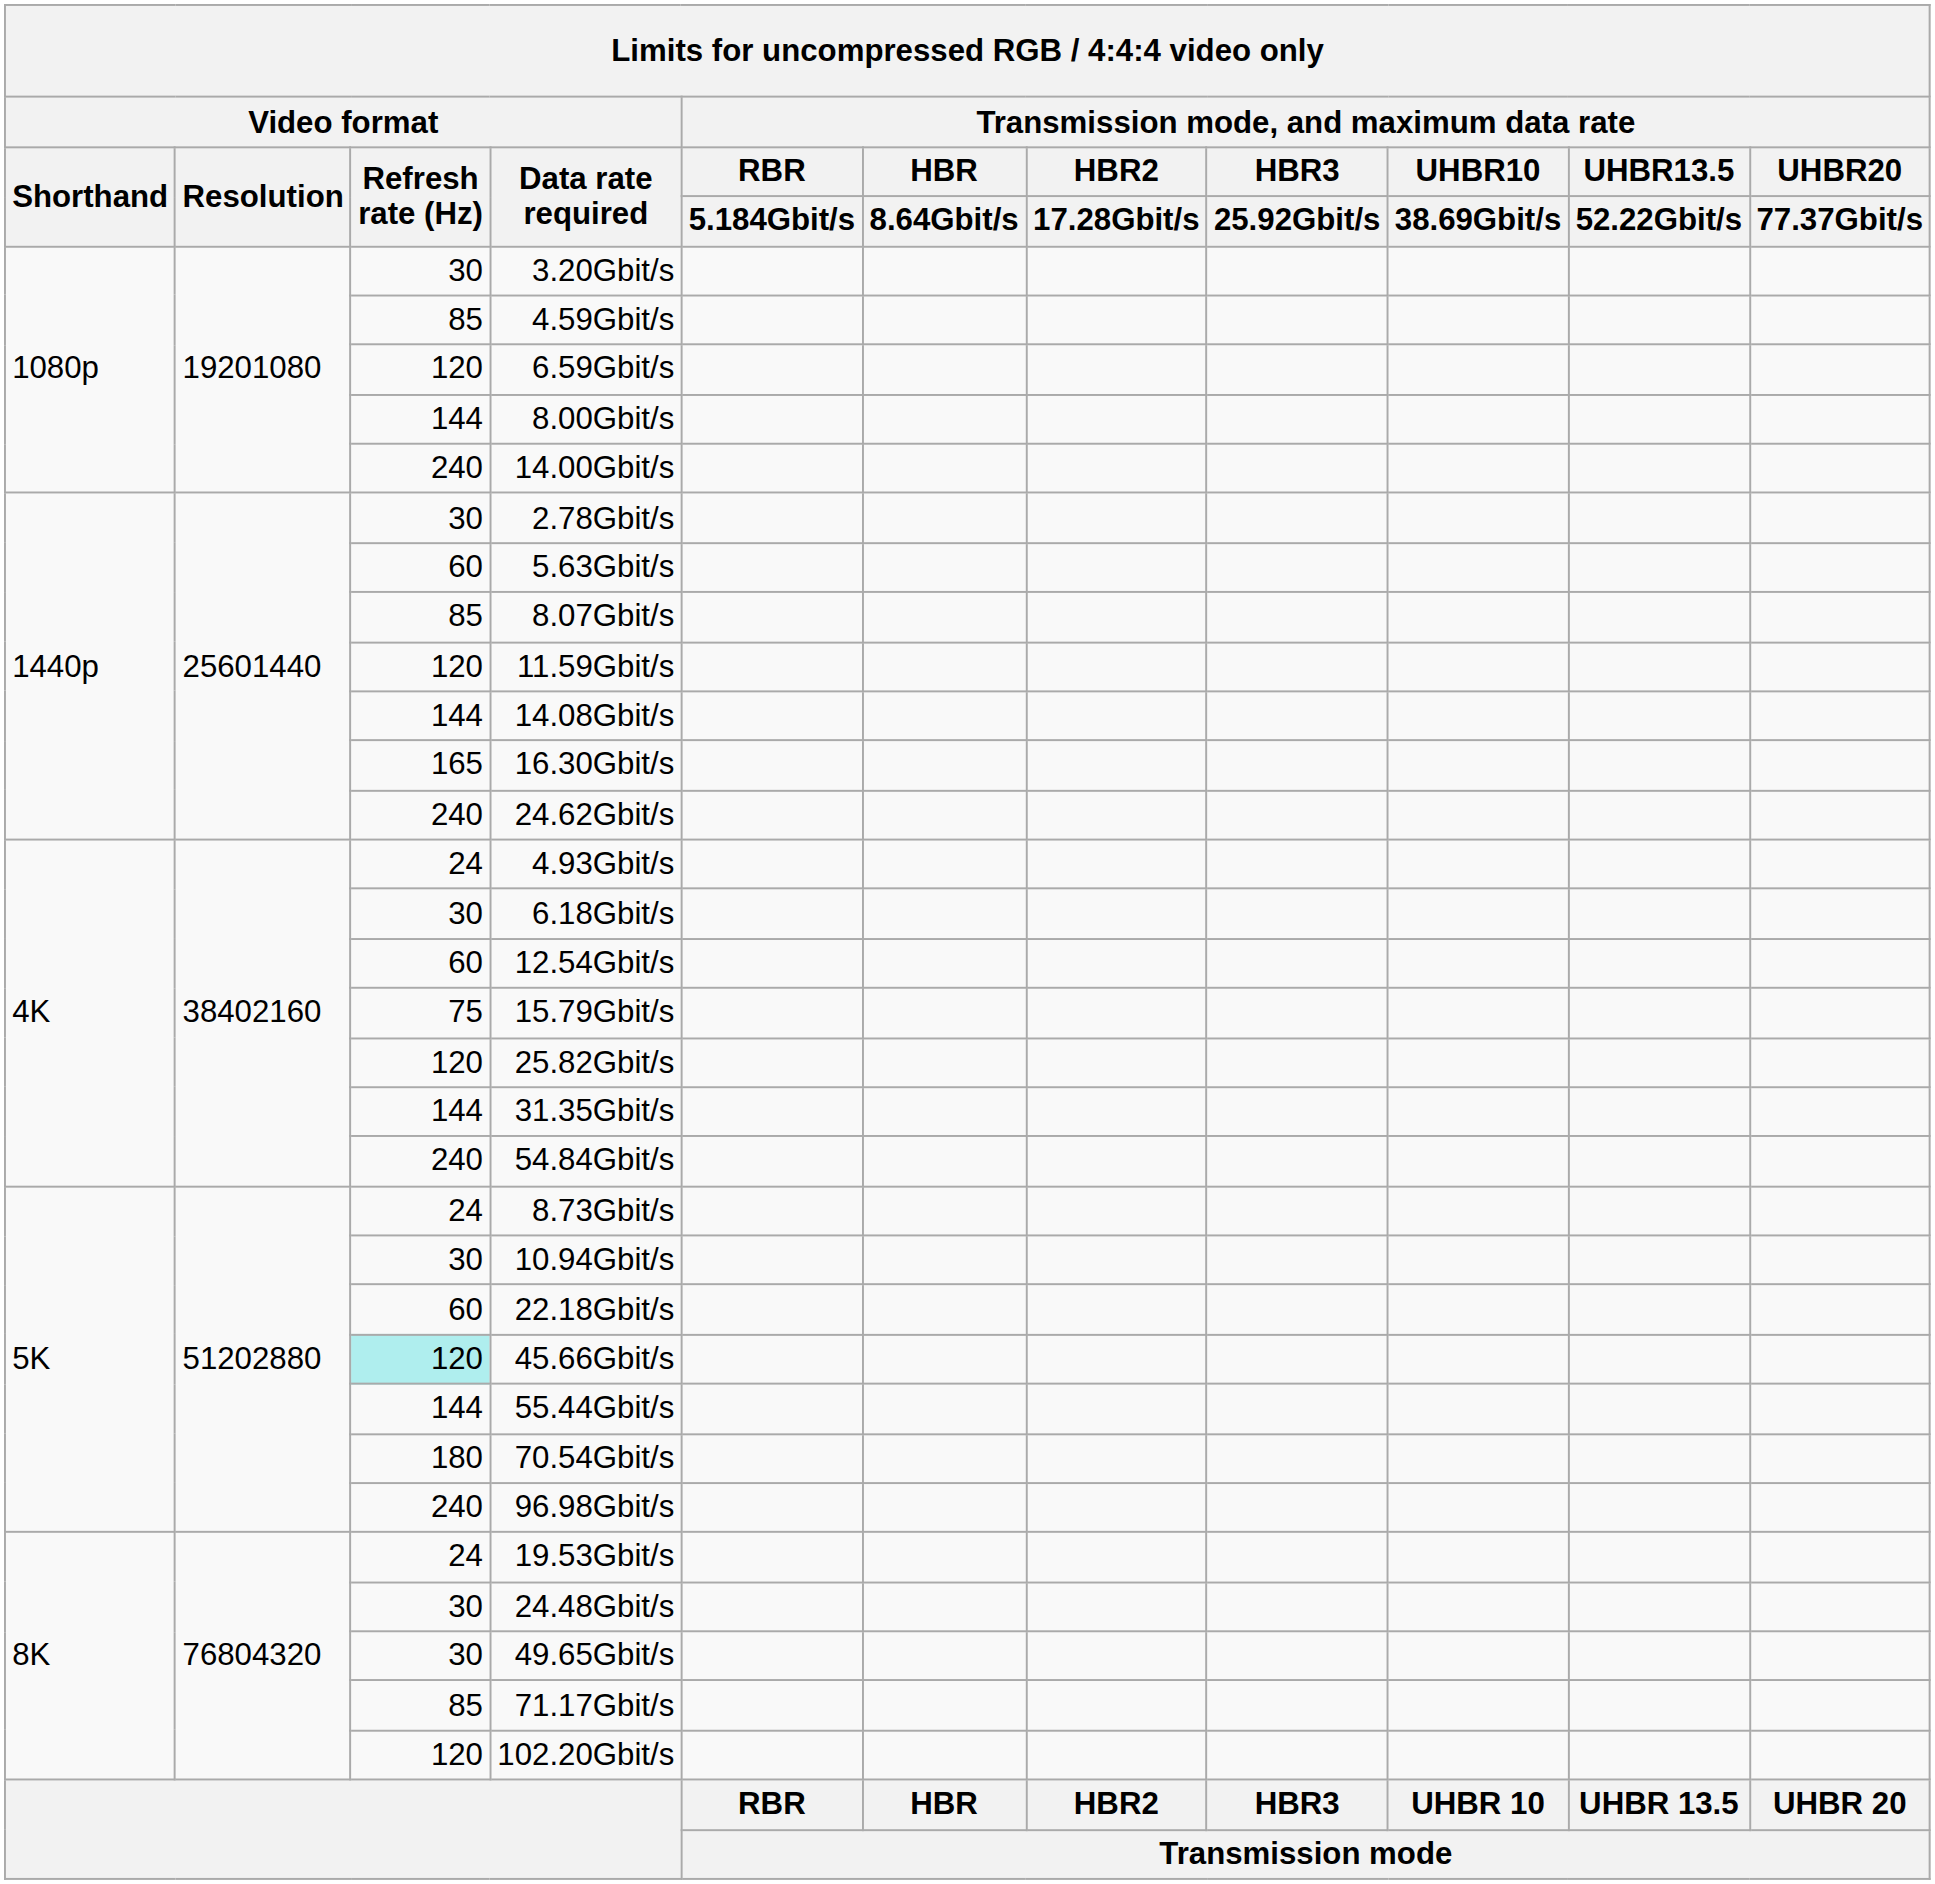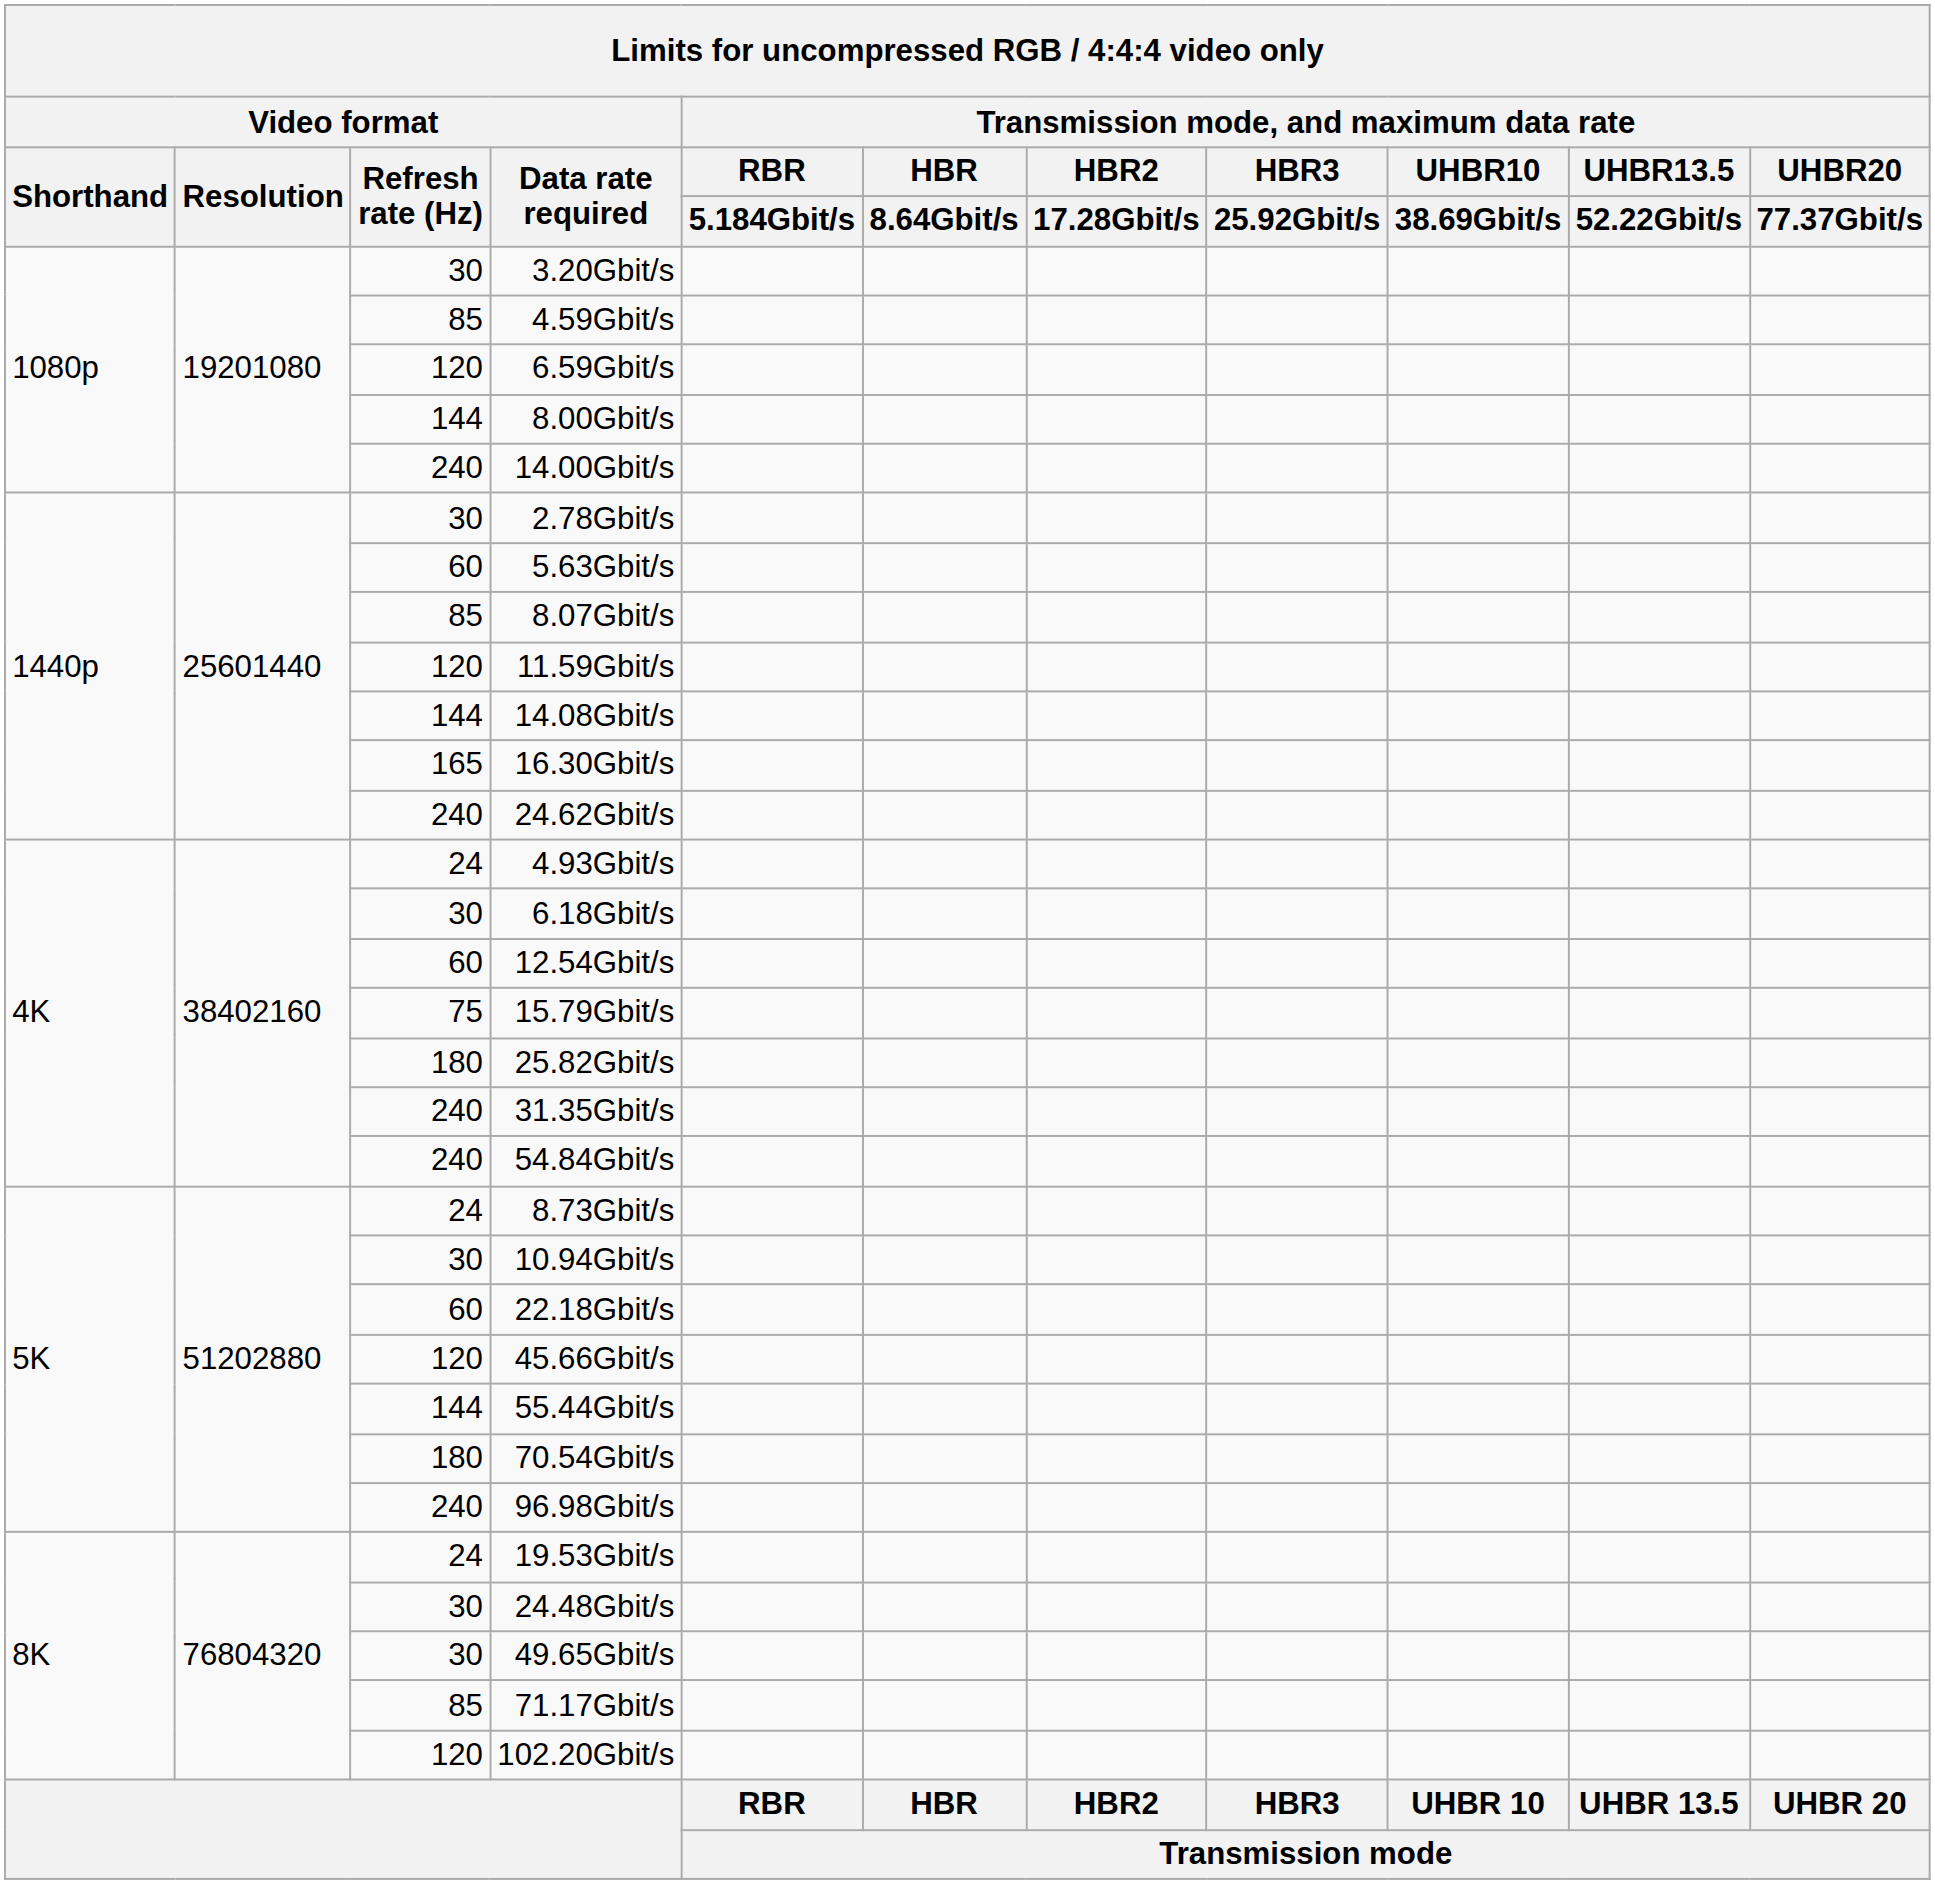25.82Gbit/s | Video format / Refresh rate (Hz): 120 -> 180
31.35Gbit/s | Video format / Refresh rate (Hz): 144 -> 240
45.66Gbit/s | Video format / Refresh rate (Hz): paleturquoise background -> no background
